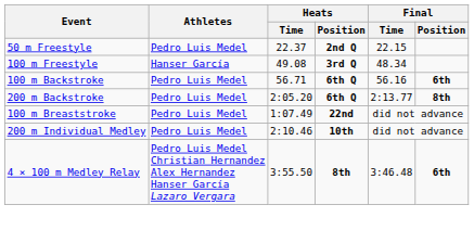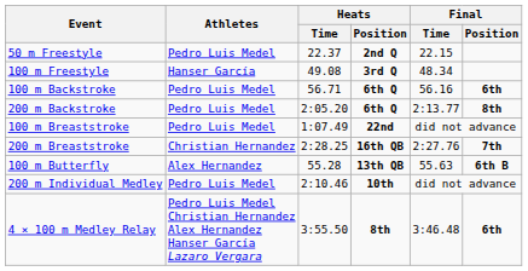+ row: 200 m Breaststroke | Christian Hernandez | 2:28.25 | 16th QB | 2:27.76 | 7th
+ row: 100 m Butterfly | Alex Hernandez | 55.28 | 13th QB | 55.63 | 6th B
